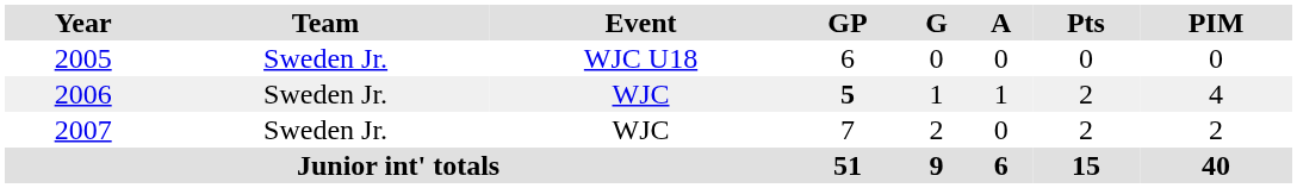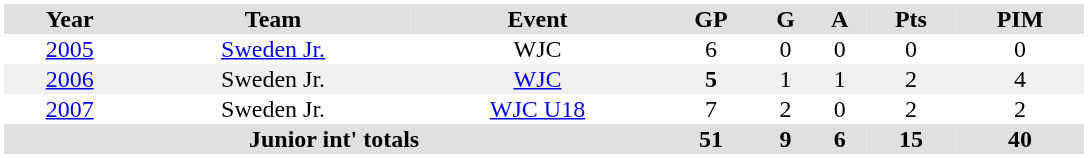2005 | Event: WJC U18 -> WJC
2007 | Event: WJC -> WJC U18
